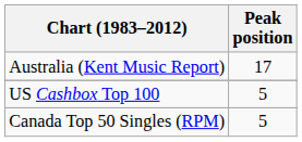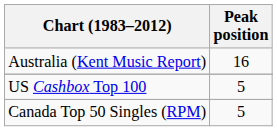Australia (Kent Music Report) | Peak position: 17 -> 16
